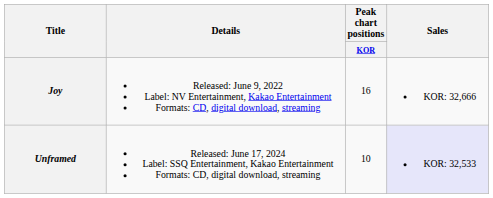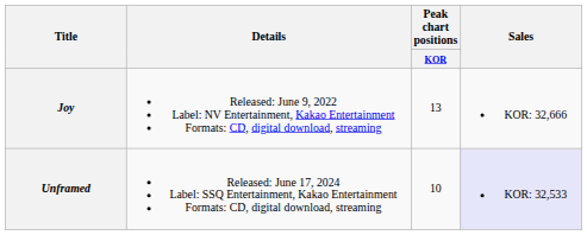Joy | Peak chart positions / KOR: 16 -> 13
